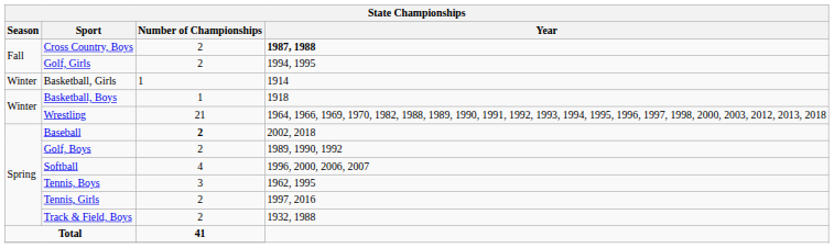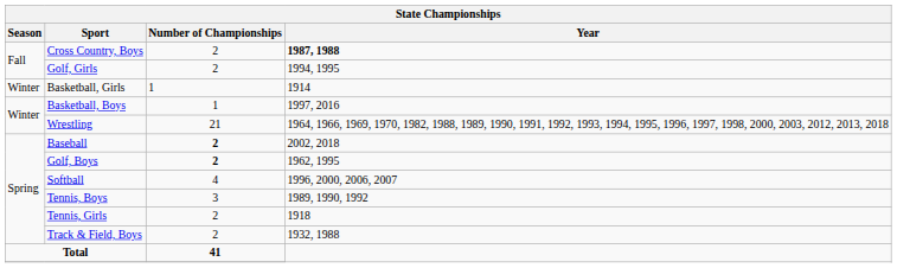Basketball, Boys | Year: 1918 -> 1997, 2016
Golf, Boys | Number of Championships: normal -> bold
Golf, Boys | Year: 1989, 1990, 1992 -> 1962, 1995
Tennis, Boys | Year: 1962, 1995 -> 1989, 1990, 1992
Tennis, Girls | Year: 1997, 2016 -> 1918
